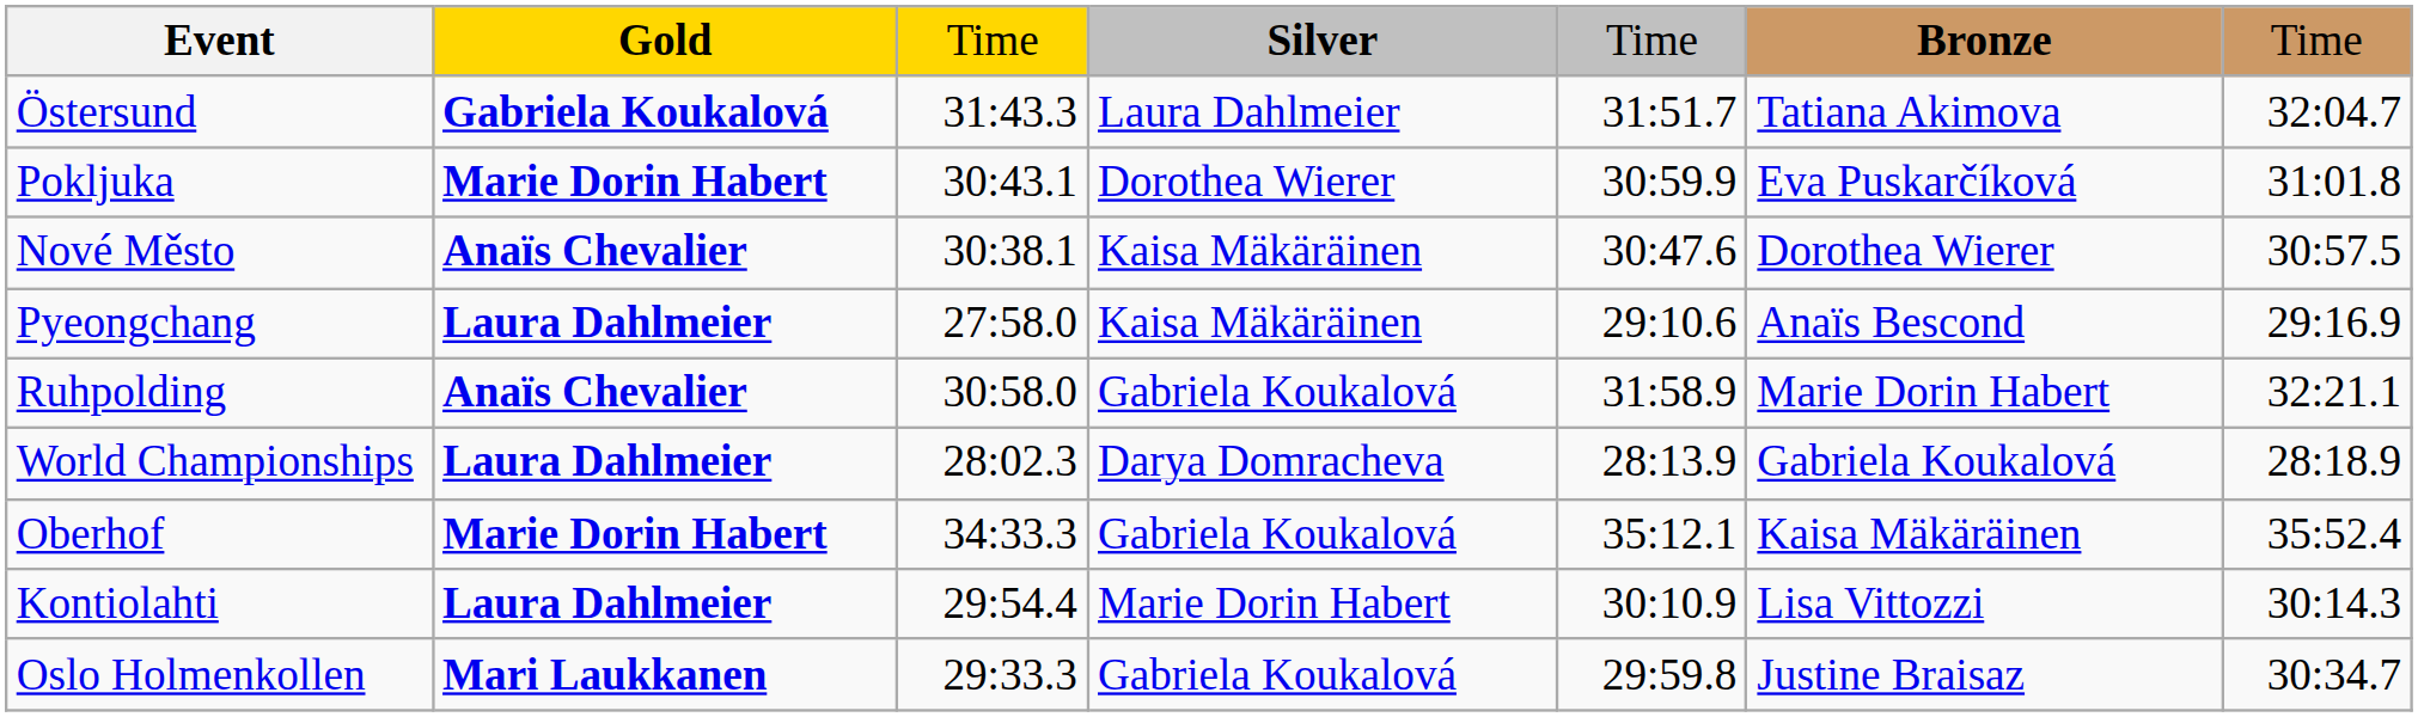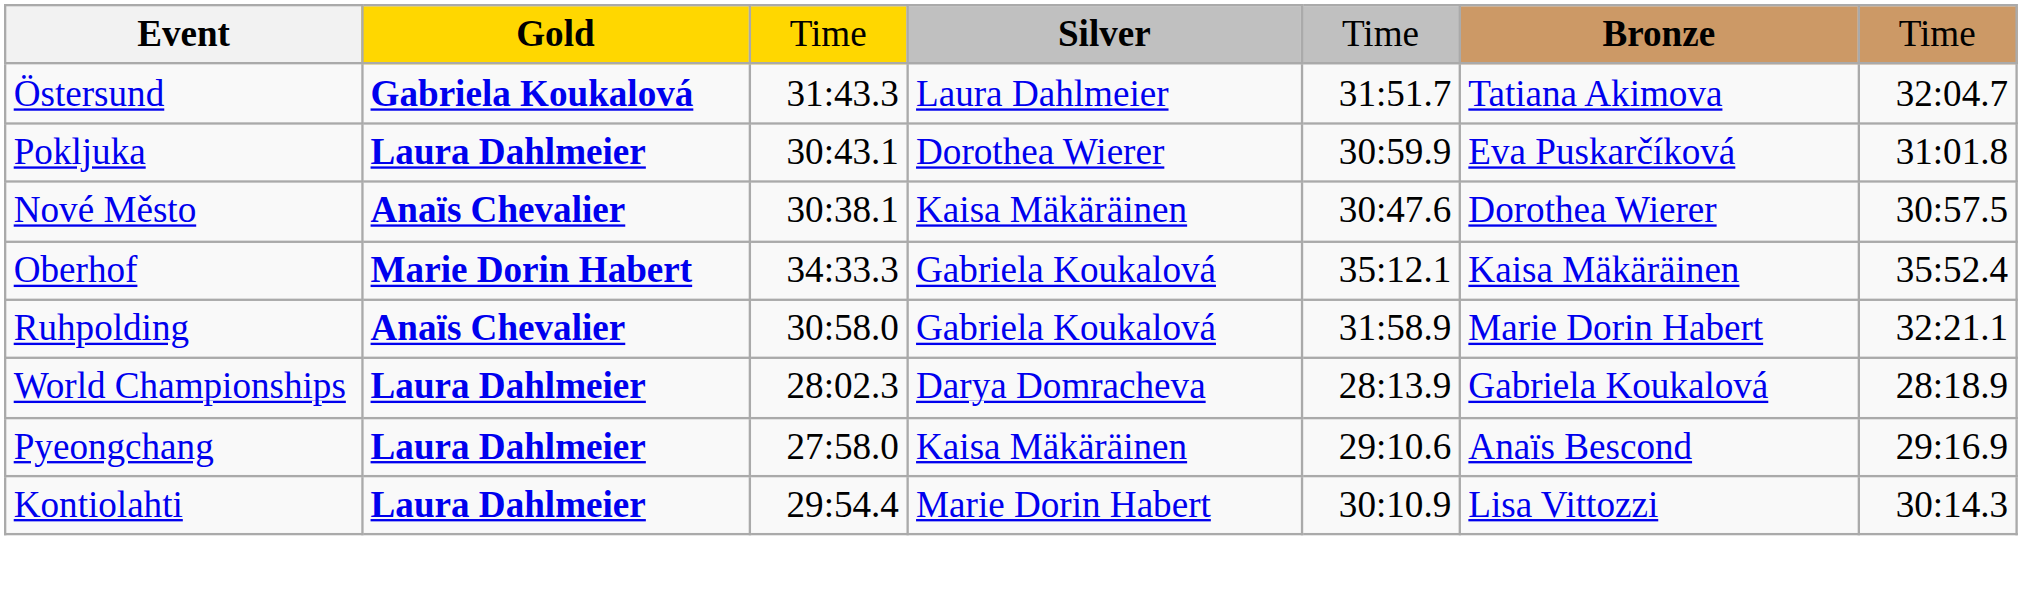Pokljuka | Gold: Marie Dorin Habert -> Laura Dahlmeier
rows swapped: Oberhof <-> Pyeongchang
- row: Oslo Holmenkollen | Mari Laukkanen | 29:33.3 | Gabriela Koukalová | 29:59.8 | Justine Braisaz | 30:34.7
